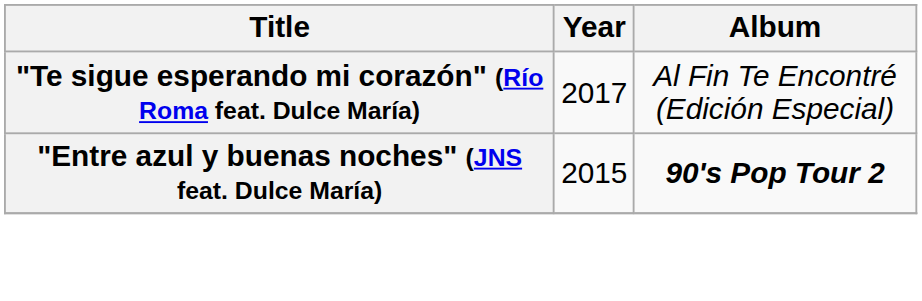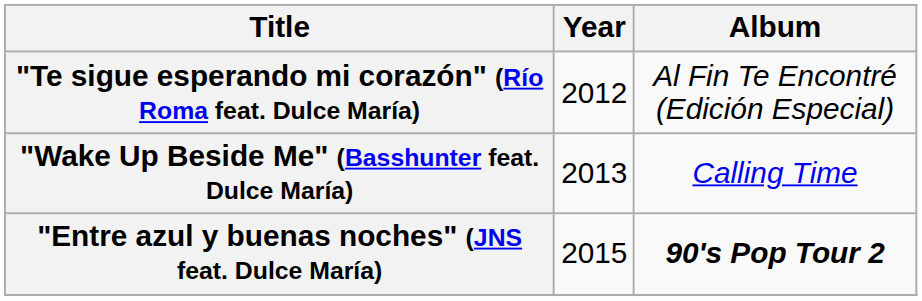"Te sigue esperando mi corazón" (Río Roma feat. Dulce María) | Year: 2017 -> 2012
+ row: "Wake Up Beside Me" (Basshunter feat. Dulce María) | 2013 | Calling Time
